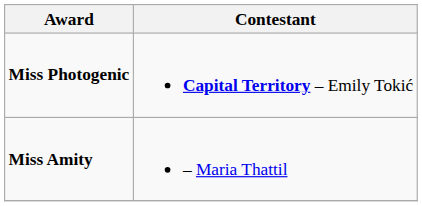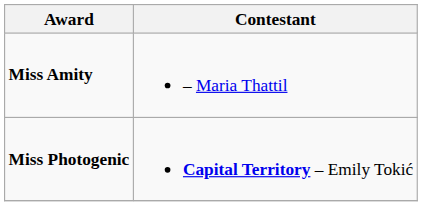rows swapped: Miss Amity <-> Miss Photogenic
